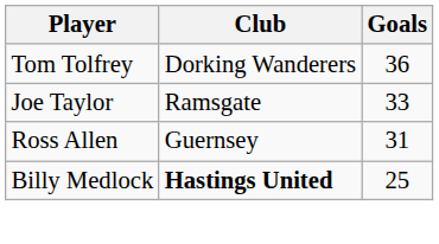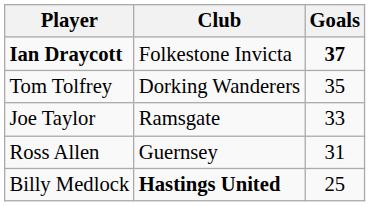+ row: Ian Draycott | Folkestone Invicta | 37
Tom Tolfrey | Goals: 36 -> 35
